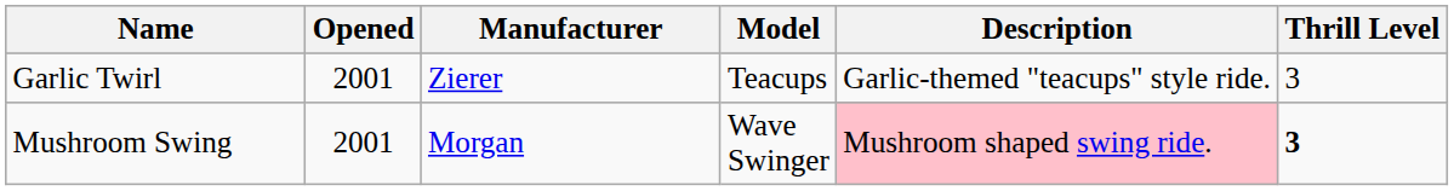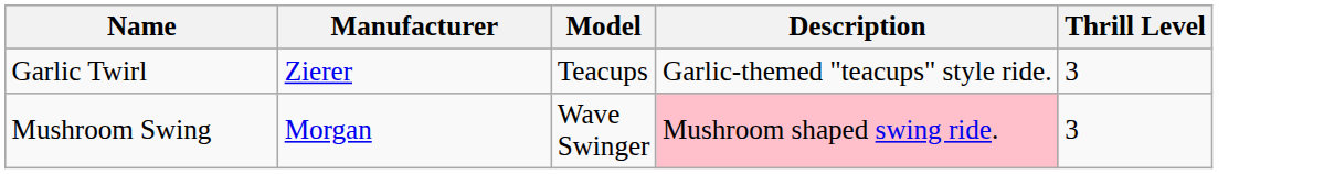- column: Opened | 2001 | 2001
Mushroom Swing | Thrill Level: bold -> normal
